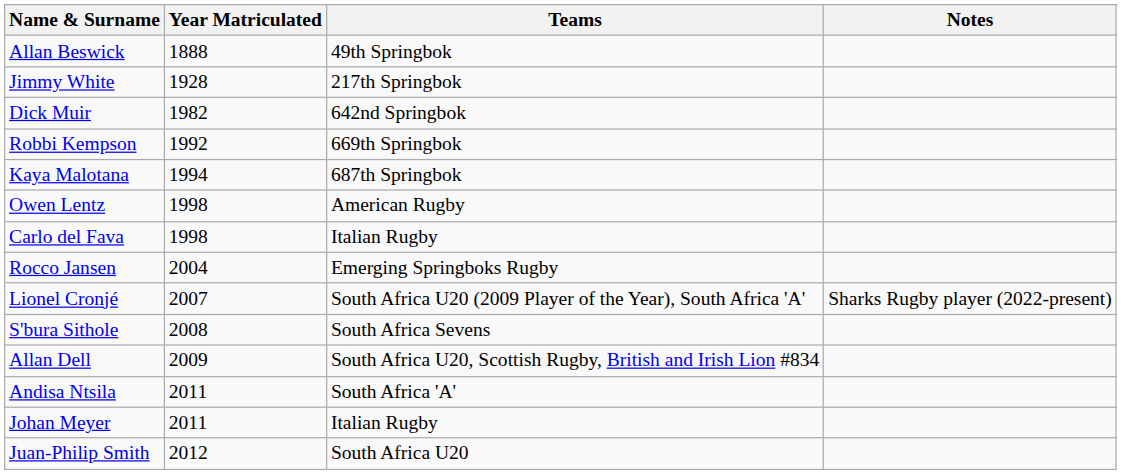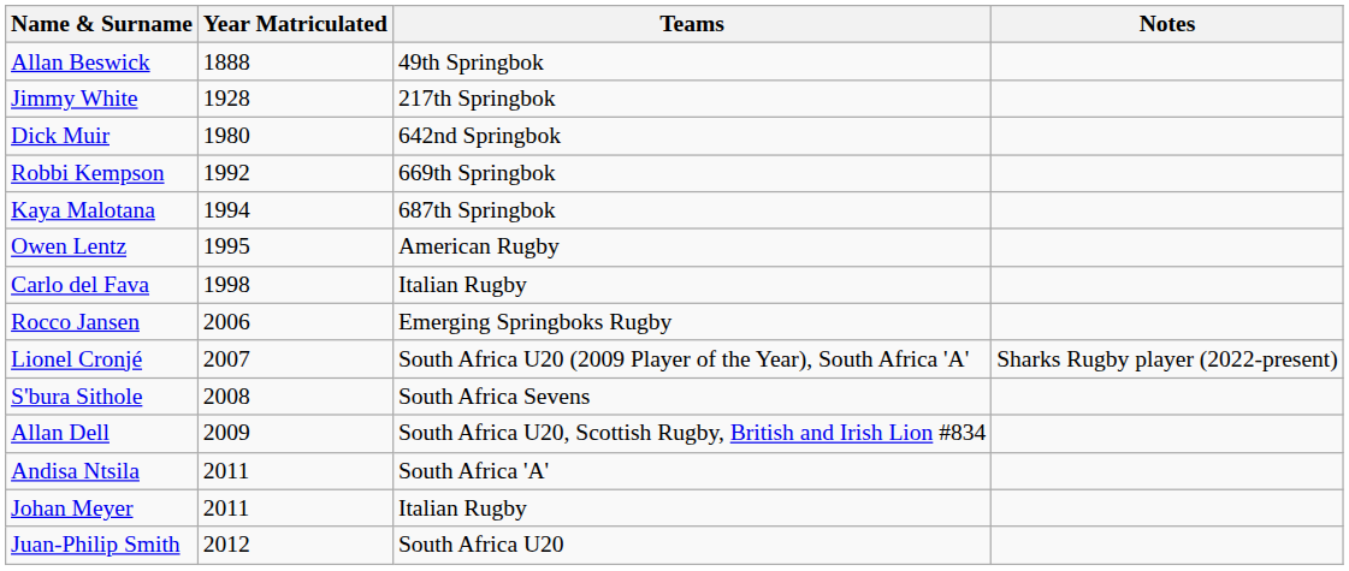Dick Muir | Year Matriculated: 1982 -> 1980
Owen Lentz | Year Matriculated: 1998 -> 1995
Rocco Jansen | Year Matriculated: 2004 -> 2006
